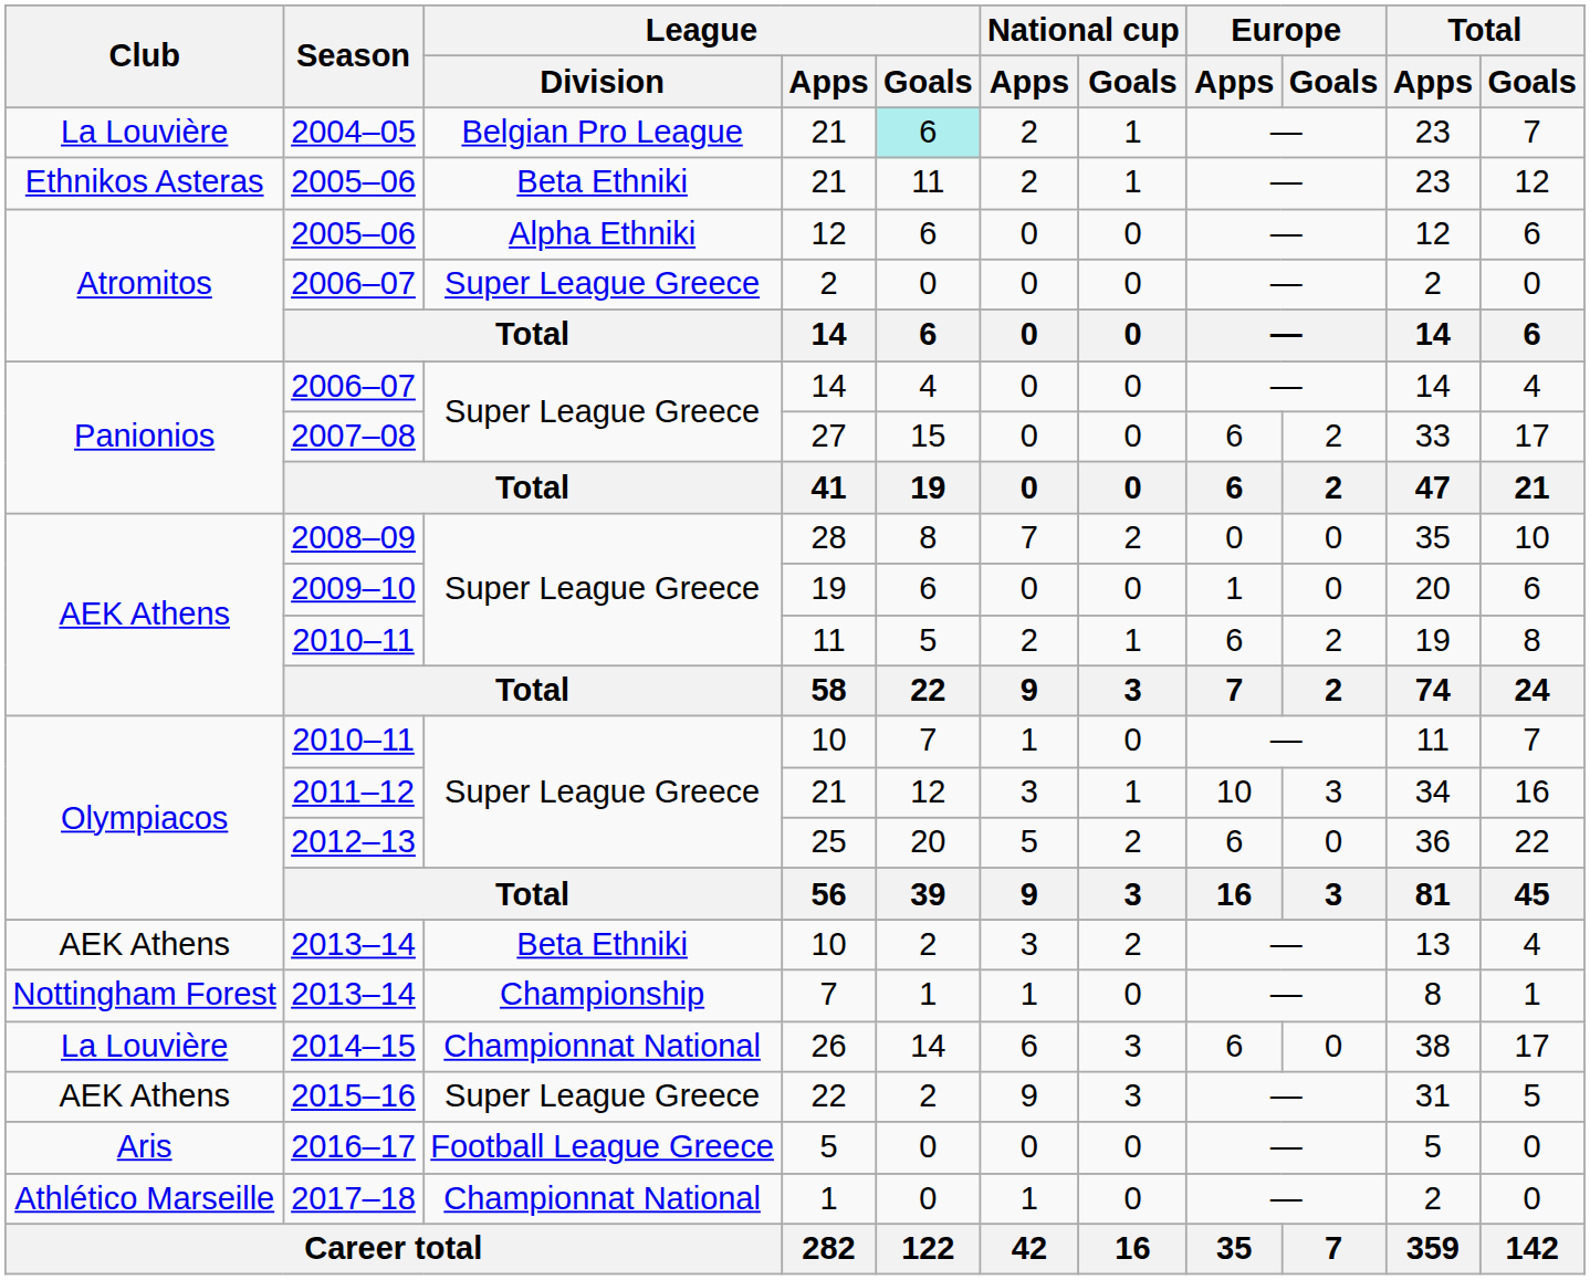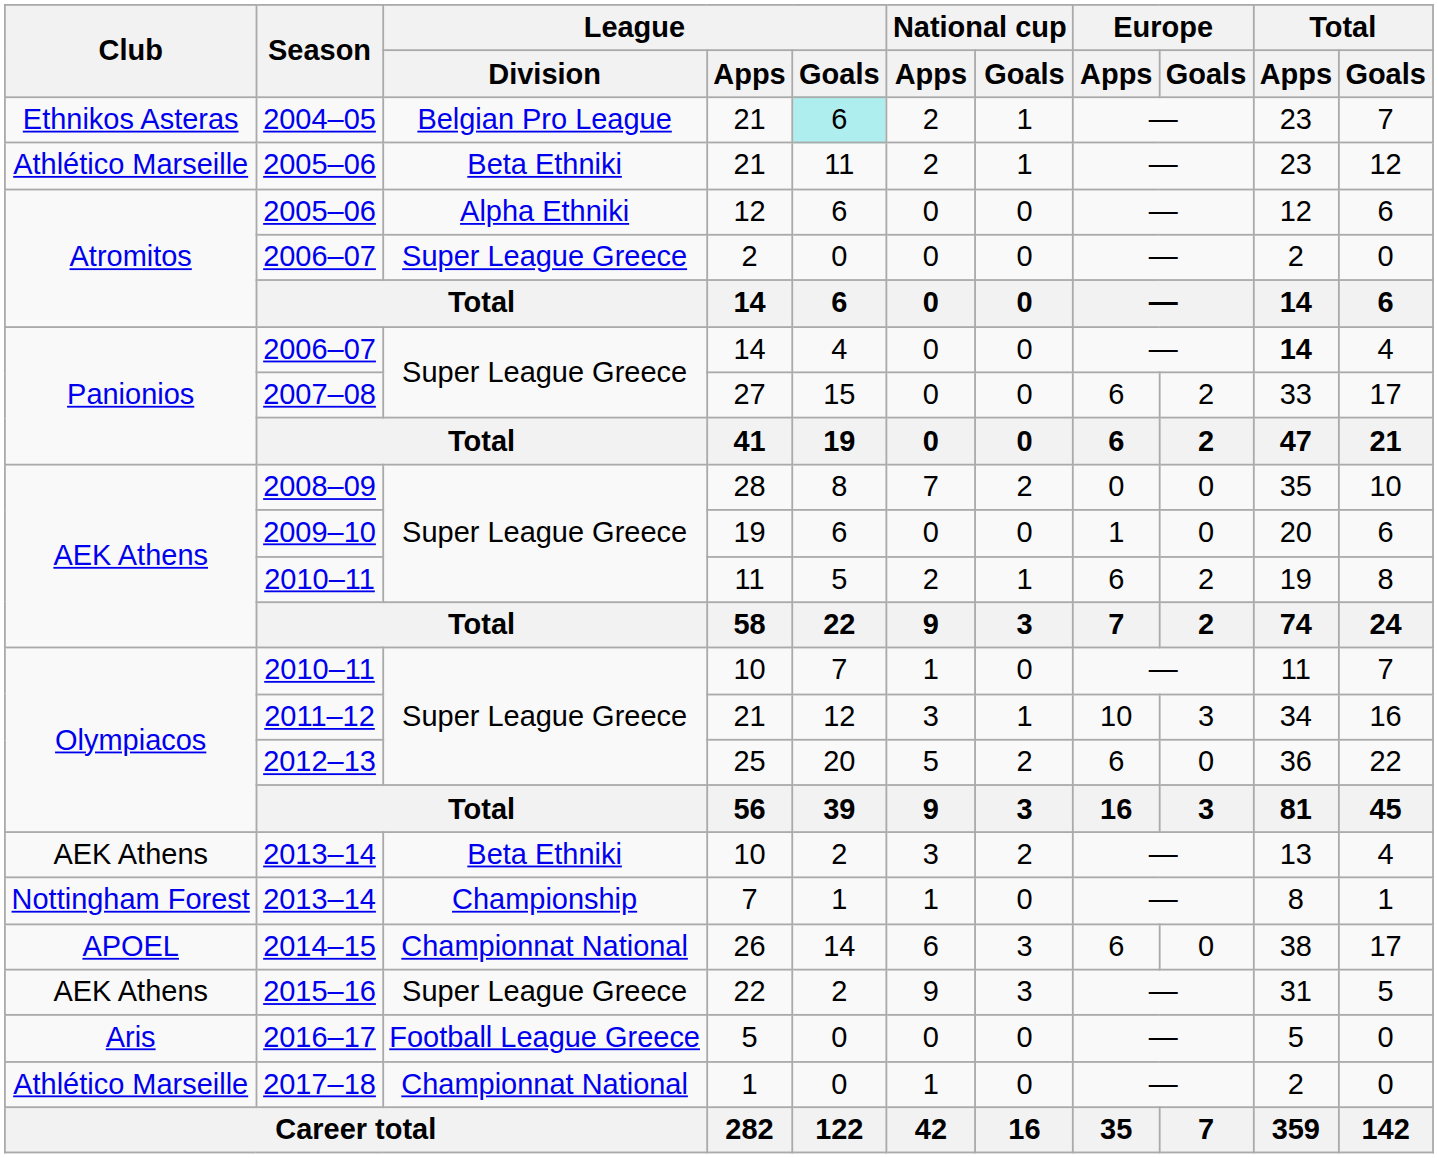2004–05 / 21 | Club: La Louvière -> Ethnikos Asteras
2005–06 / 21 | Club: Ethnikos Asteras -> Athlético Marseille
2006–07 / 14 | Total / Apps: normal -> bold
26 | Club: La Louvière -> APOEL
